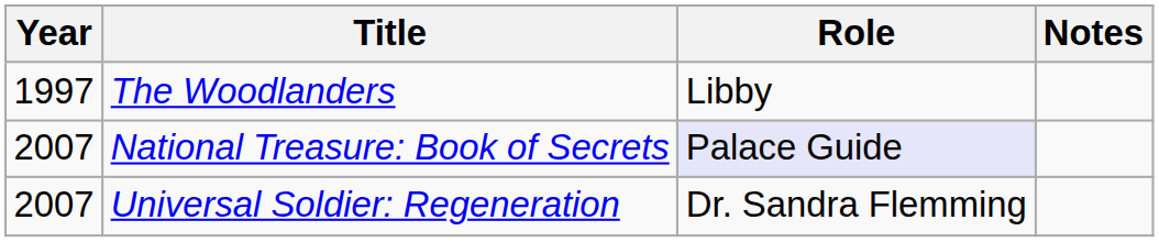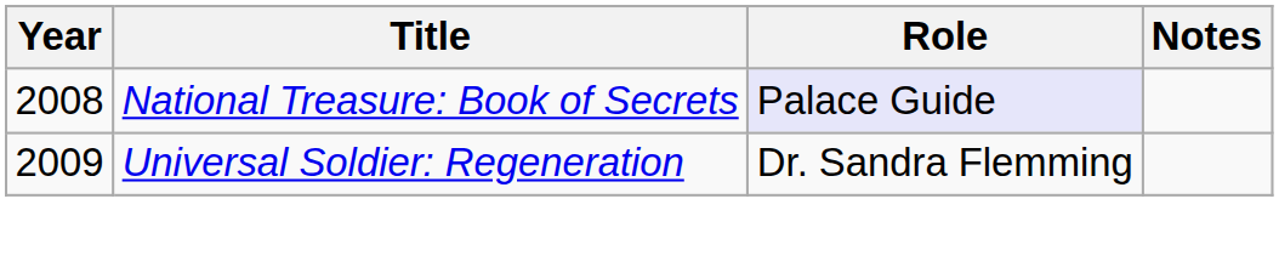- row: 1997 | The Woodlanders | Libby
National Treasure: Book of Secrets | Year: 2007 -> 2008
Universal Soldier: Regeneration | Year: 2007 -> 2009
